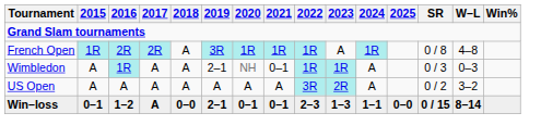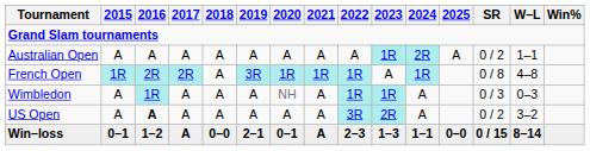+ row: Australian Open | A | A | A | A | A | A | A | A | 1R | 2R | A | 0 / 2 | 1–1
Wimbledon | 2019: 2–1 -> A
Wimbledon | 2021: 0–1 -> A
US Open | 2016: normal -> bold
Win–loss | 2021: 0–1 -> A
